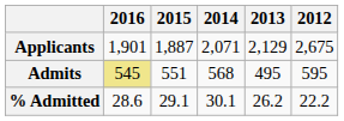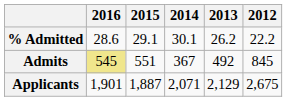rows swapped: Applicants <-> % Admitted
Admits | 2014: 568 -> 367
Admits | 2013: 495 -> 492
Admits | 2012: 595 -> 845
